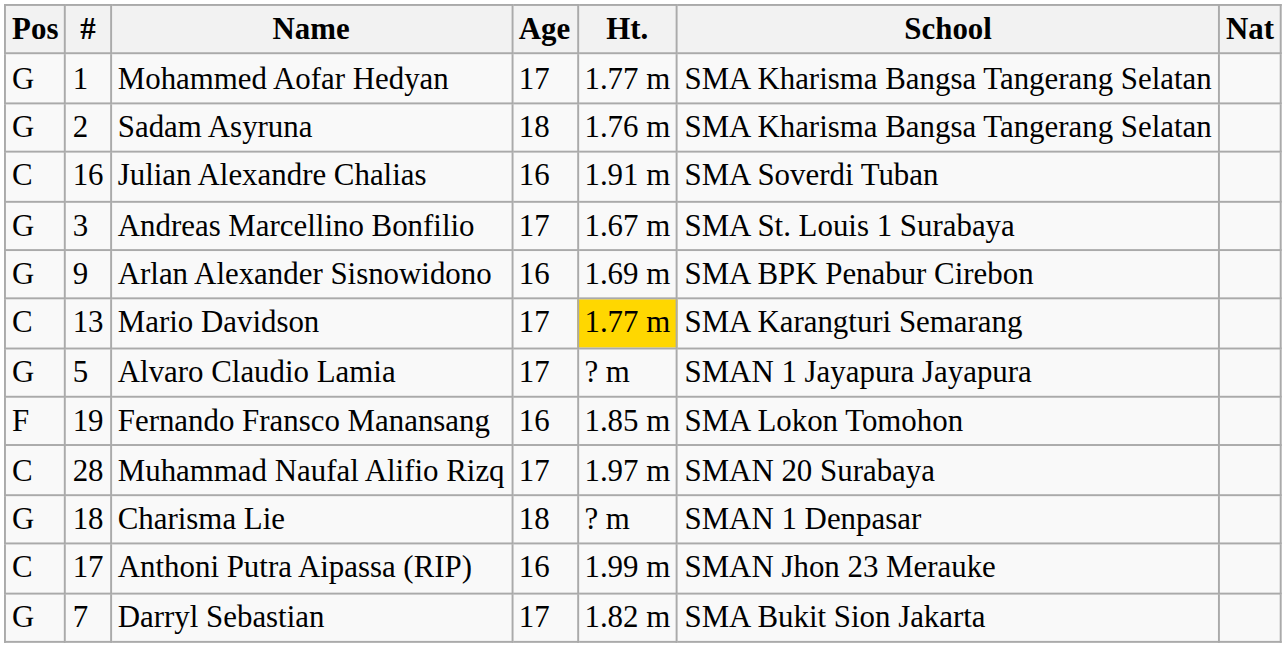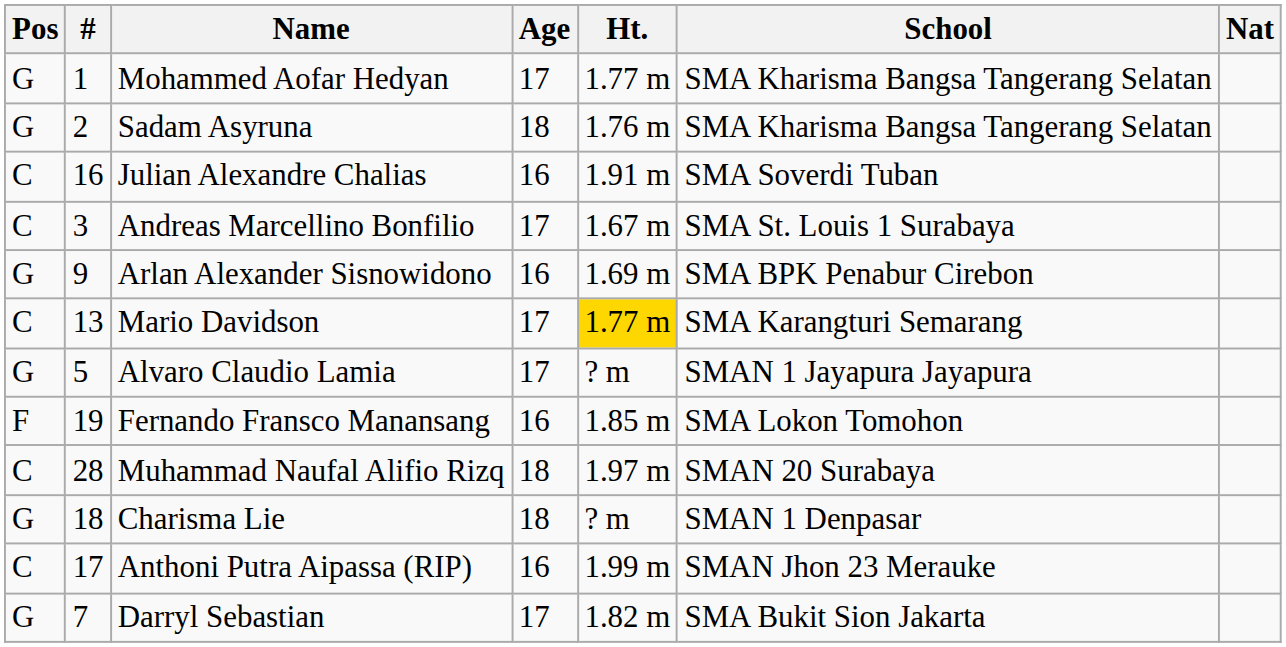Andreas Marcellino Bonfilio | Pos: G -> C
Muhammad Naufal Alifio Rizq | Age: 17 -> 18
